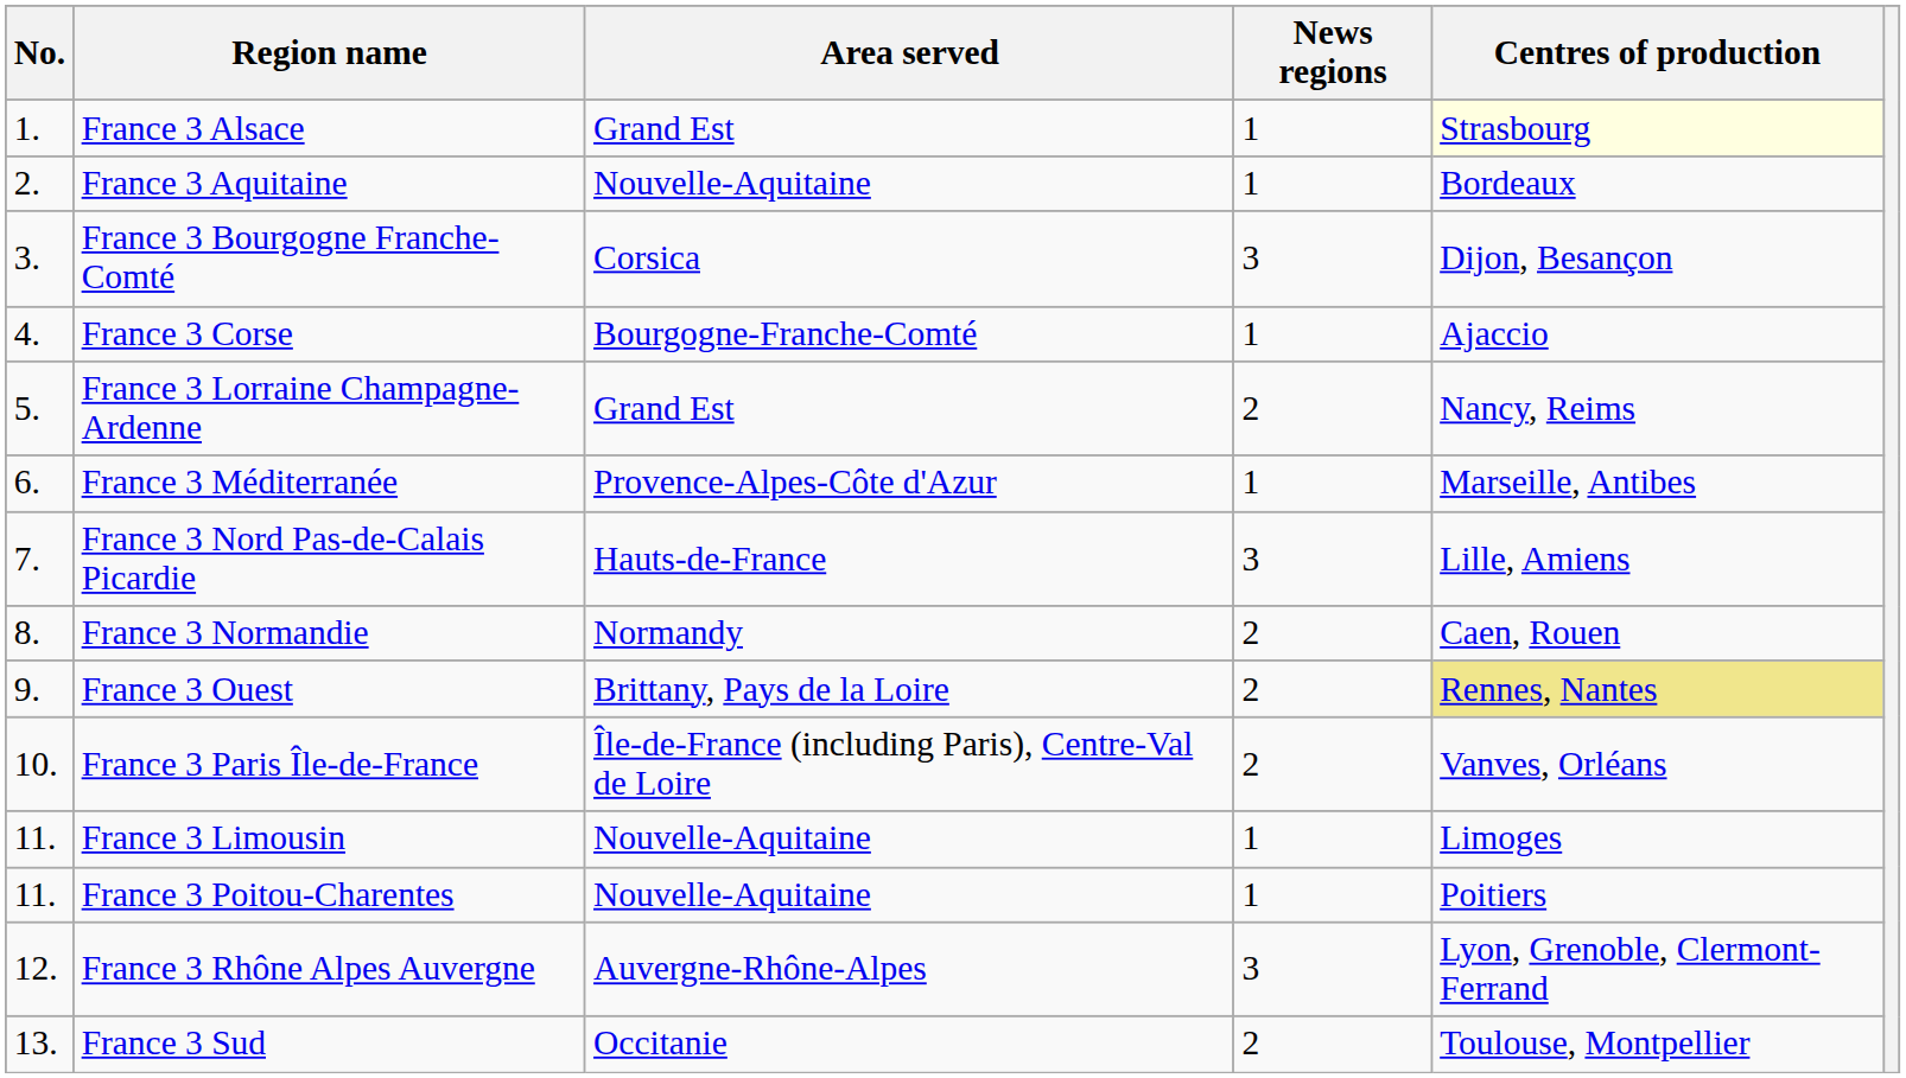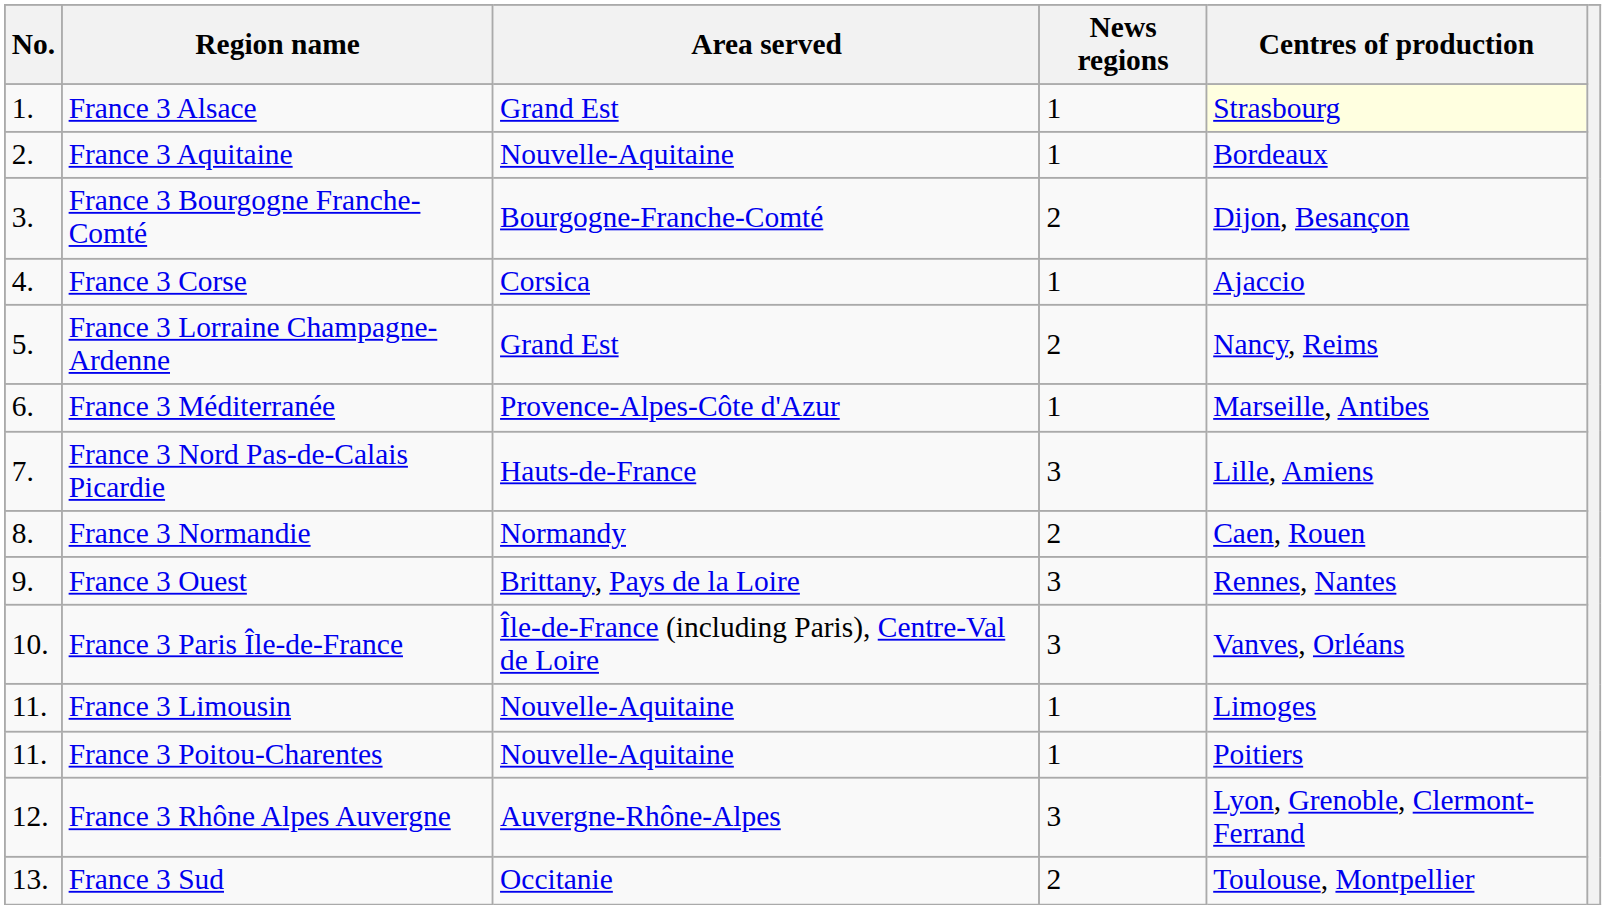France 3 Bourgogne Franche-Comté | Area served: Corsica -> Bourgogne-Franche-Comté
France 3 Bourgogne Franche-Comté | News regions: 3 -> 2
France 3 Corse | Area served: Bourgogne-Franche-Comté -> Corsica
France 3 Ouest | News regions: 2 -> 3
France 3 Ouest | Centres of production: khaki background -> no background
France 3 Paris Île-de-France | News regions: 2 -> 3
